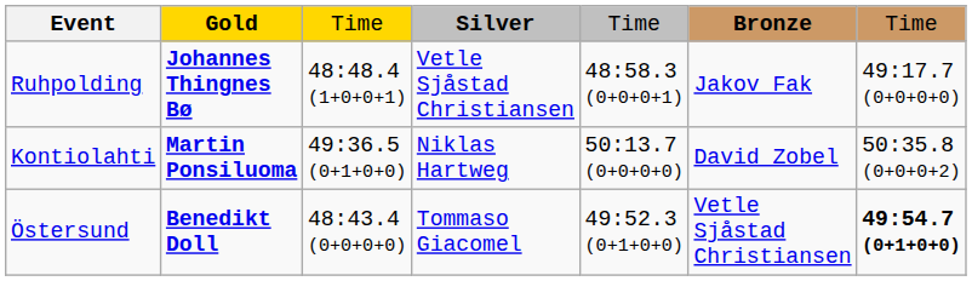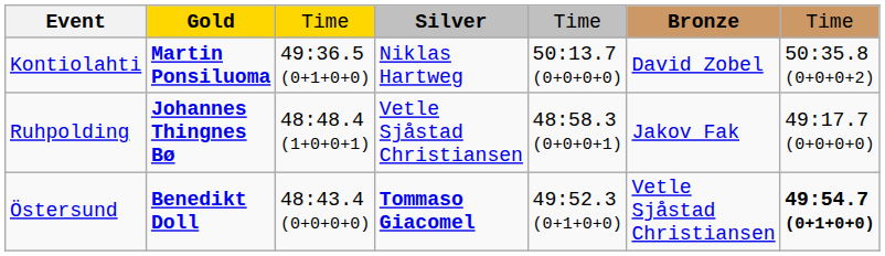rows swapped: Kontiolahti <-> Ruhpolding
Östersund | Silver: normal -> bold
